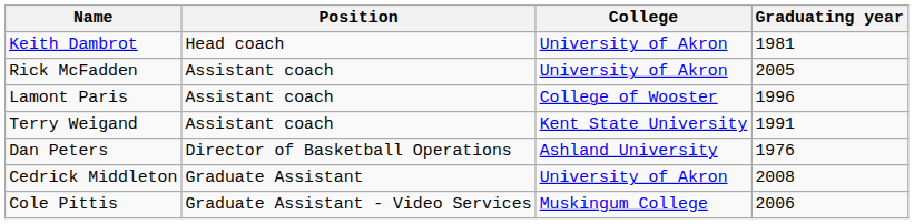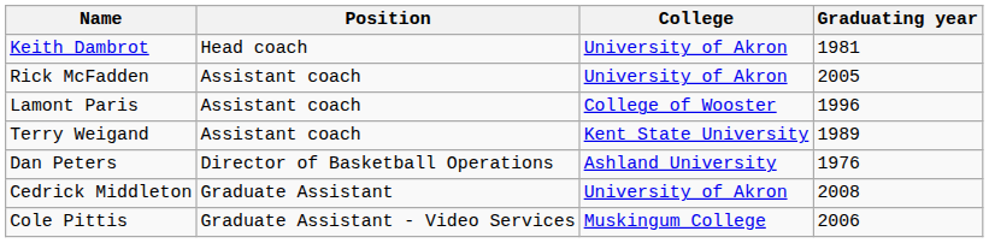Terry Weigand | Graduating year: 1991 -> 1989
